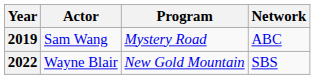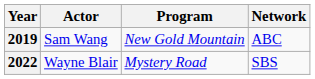2019 | Program: Mystery Road -> New Gold Mountain
2022 | Program: New Gold Mountain -> Mystery Road
